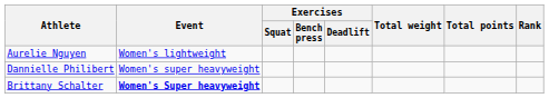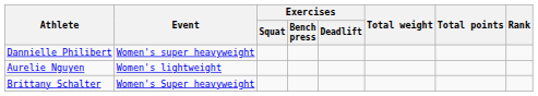rows swapped: Aurelie Nguyen <-> Dannielle Philibert
Brittany Schalter | Event: bold -> normal
